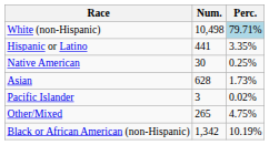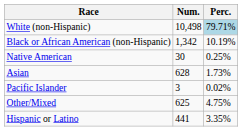rows swapped: Black or African American (non-Hispanic) <-> Hispanic or Latino
Other/Mixed | Num.: 265 -> 625
